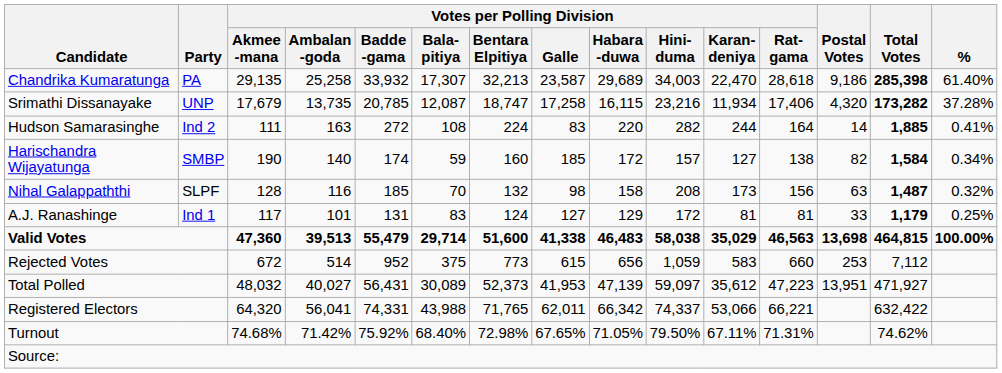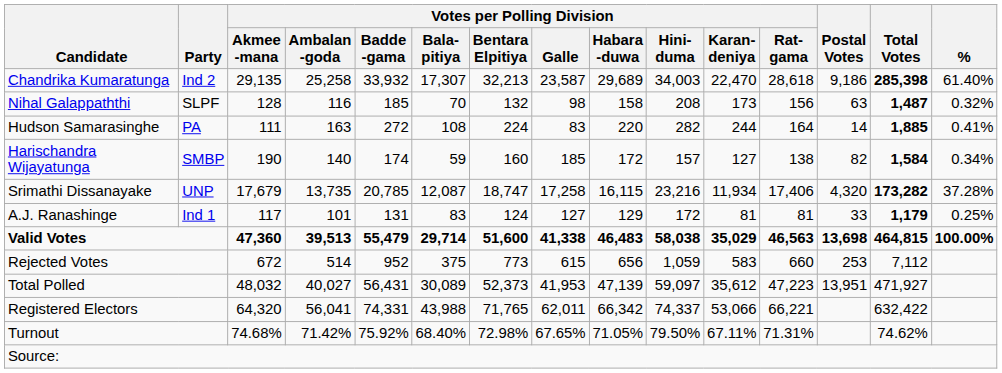Chandrika Kumaratunga | Party: PA -> Ind 2
rows swapped: Srimathi Dissanayake <-> Nihal Galappaththi
Hudson Samarasinghe | Party: Ind 2 -> PA
